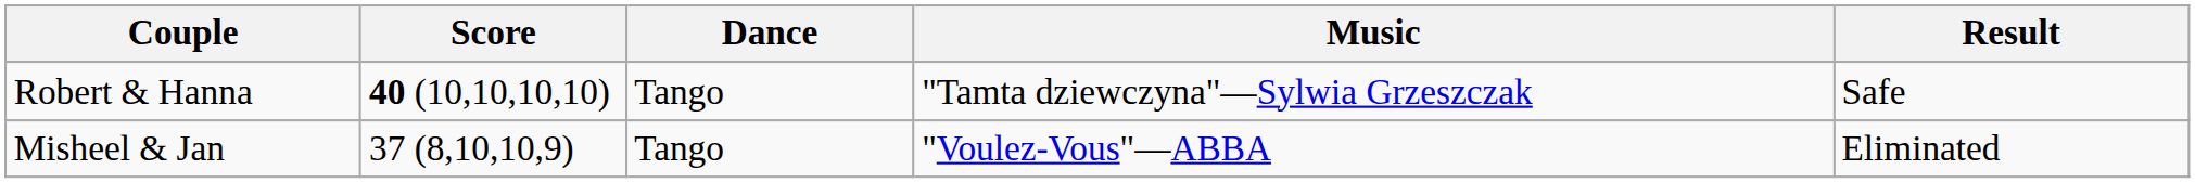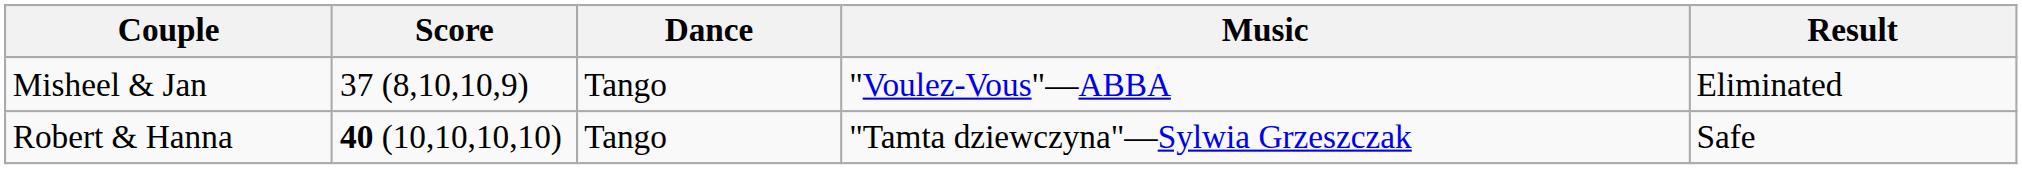rows swapped: Robert & Hanna <-> Misheel & Jan
